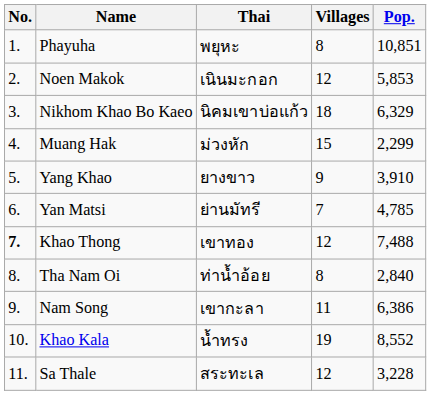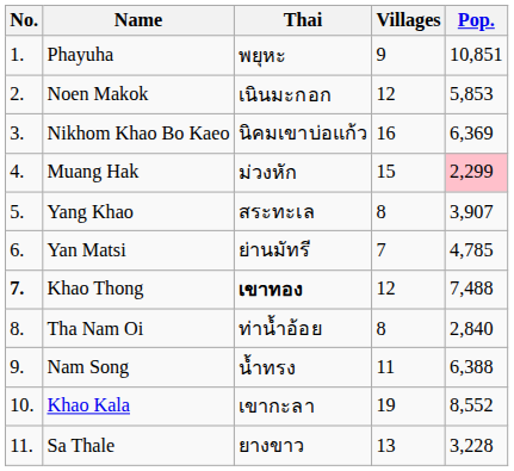Phayuha | Villages: 8 -> 9
Nikhom Khao Bo Kaeo | Villages: 18 -> 16
Nikhom Khao Bo Kaeo | Pop.: 6,329 -> 6,369
Muang Hak | Pop.: no background -> pink background
Yang Khao | Thai: ยางขาว -> สระทะเล
Yang Khao | Villages: 9 -> 8
Yang Khao | Pop.: 3,910 -> 3,907
Khao Thong | Thai: normal -> bold
Nam Song | Thai: เขากะลา -> น้ำทรง
Nam Song | Pop.: 6,386 -> 6,388
Khao Kala | Thai: น้ำทรง -> เขากะลา
Sa Thale | Thai: สระทะเล -> ยางขาว
Sa Thale | Villages: 12 -> 13
